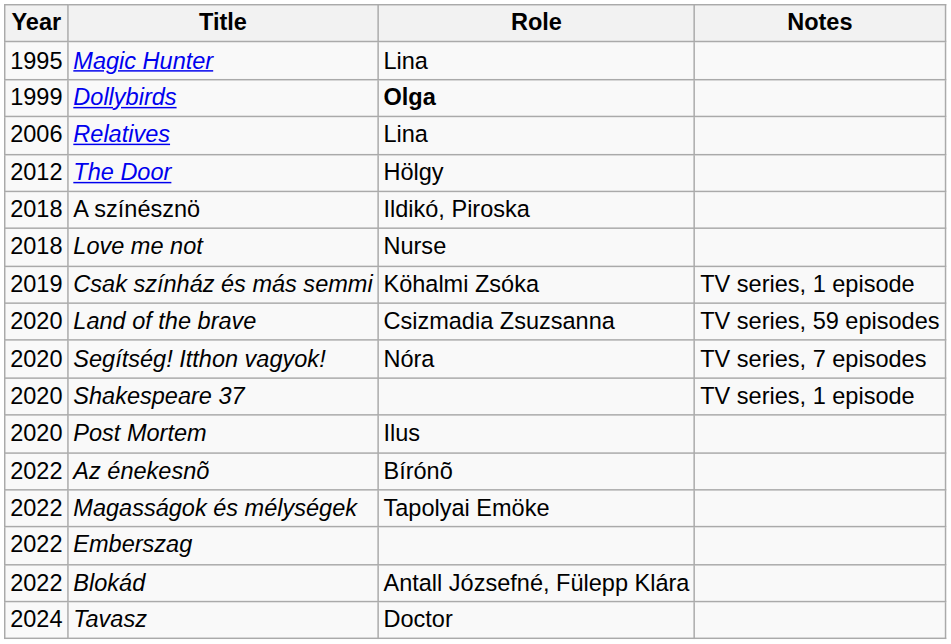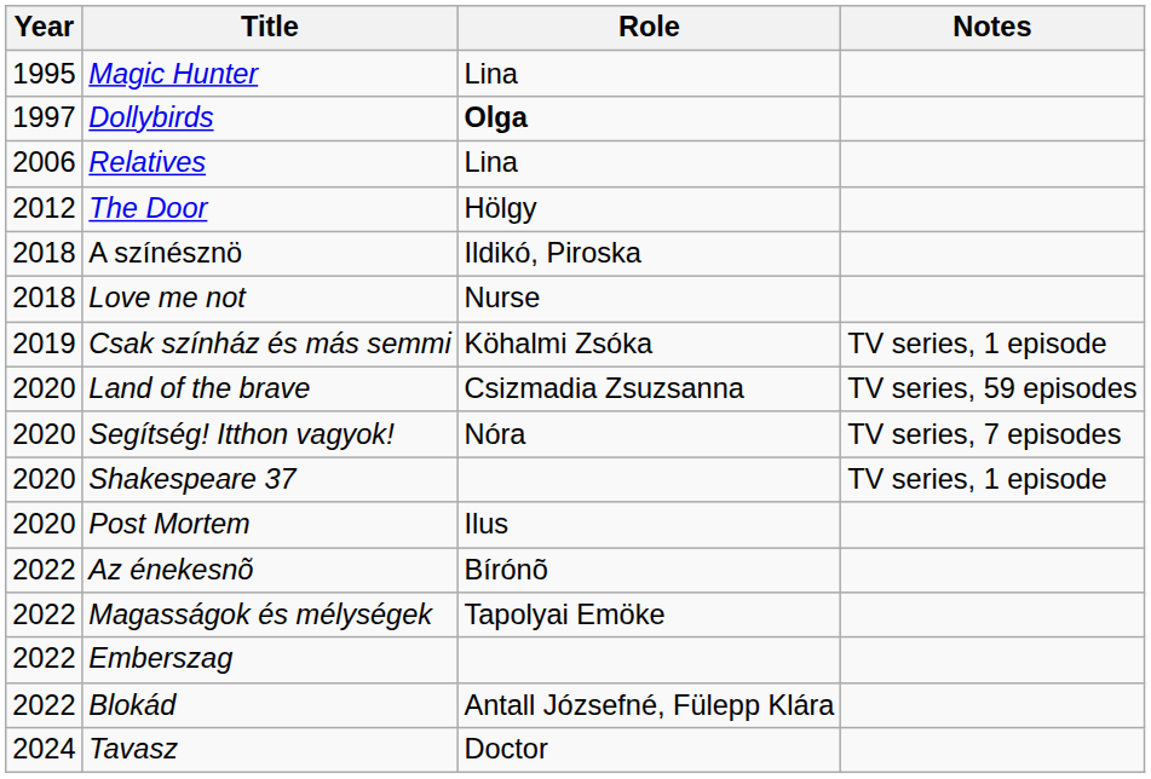Dollybirds | Year: 1999 -> 1997
